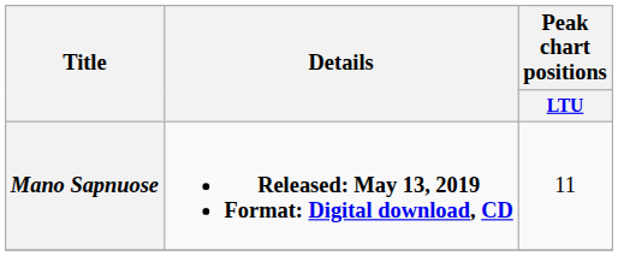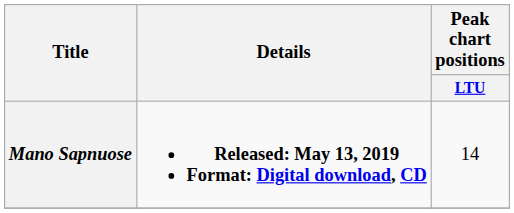Mano Sapnuose | Peak chart positions / LTU: 11 -> 14
